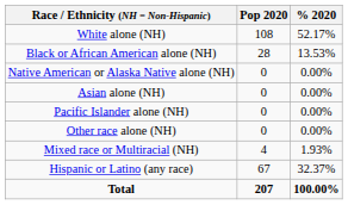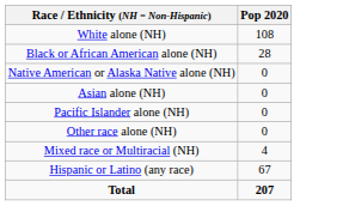- column: % 2020 | 52.17% | 13.53% | 0.00% | 0.00% | 0.00% | 0.00% | 1.93% | 32.37% | 100.00%
